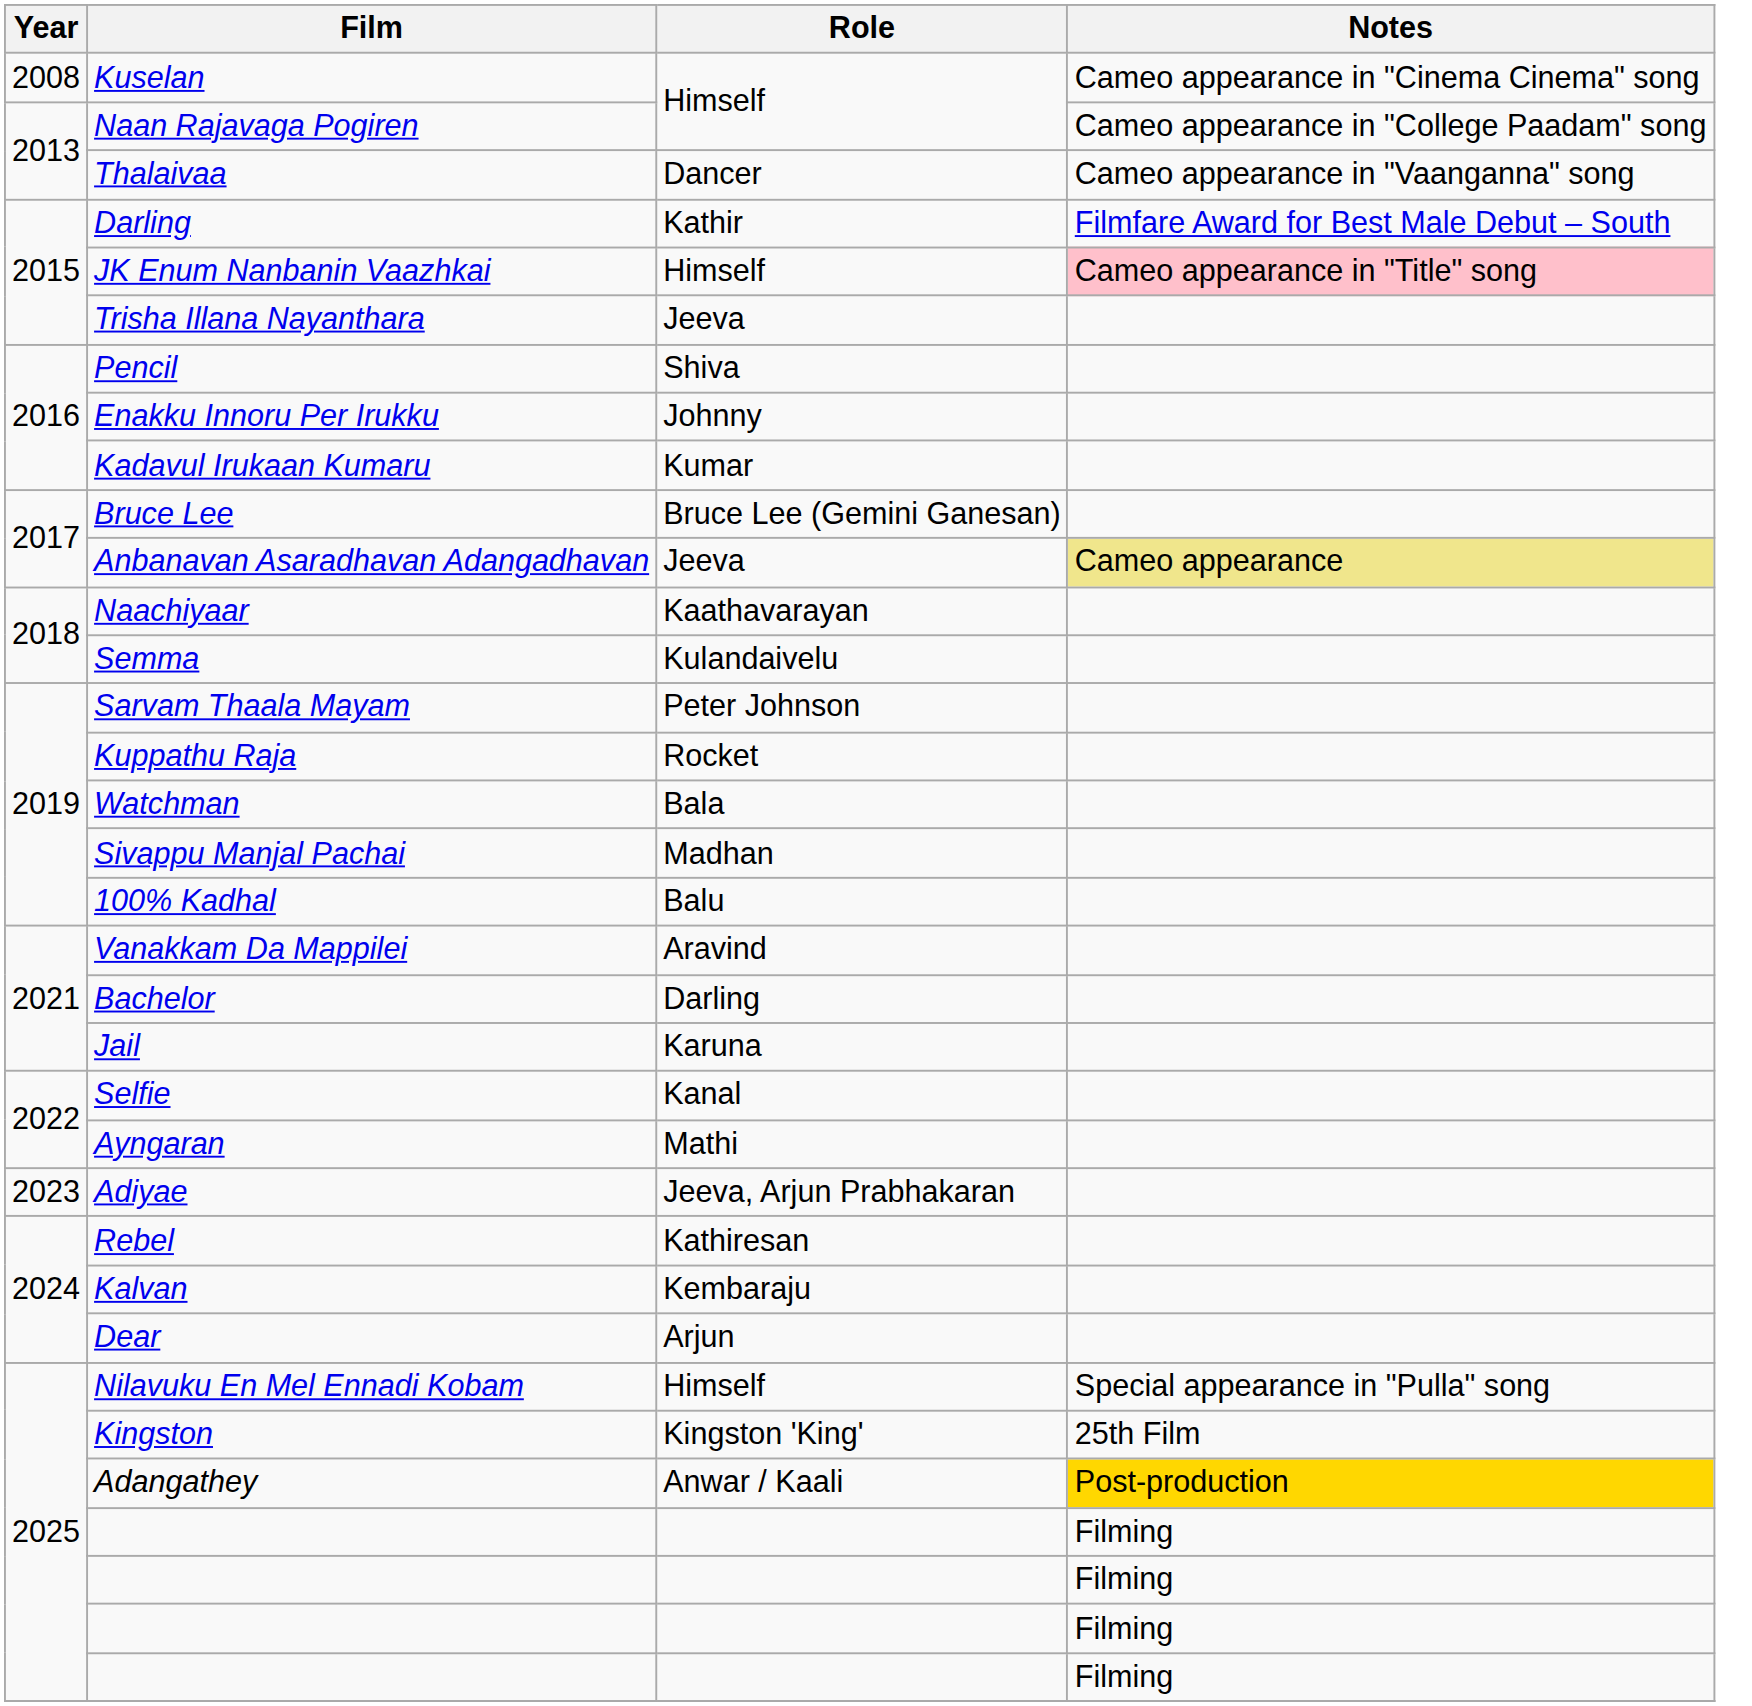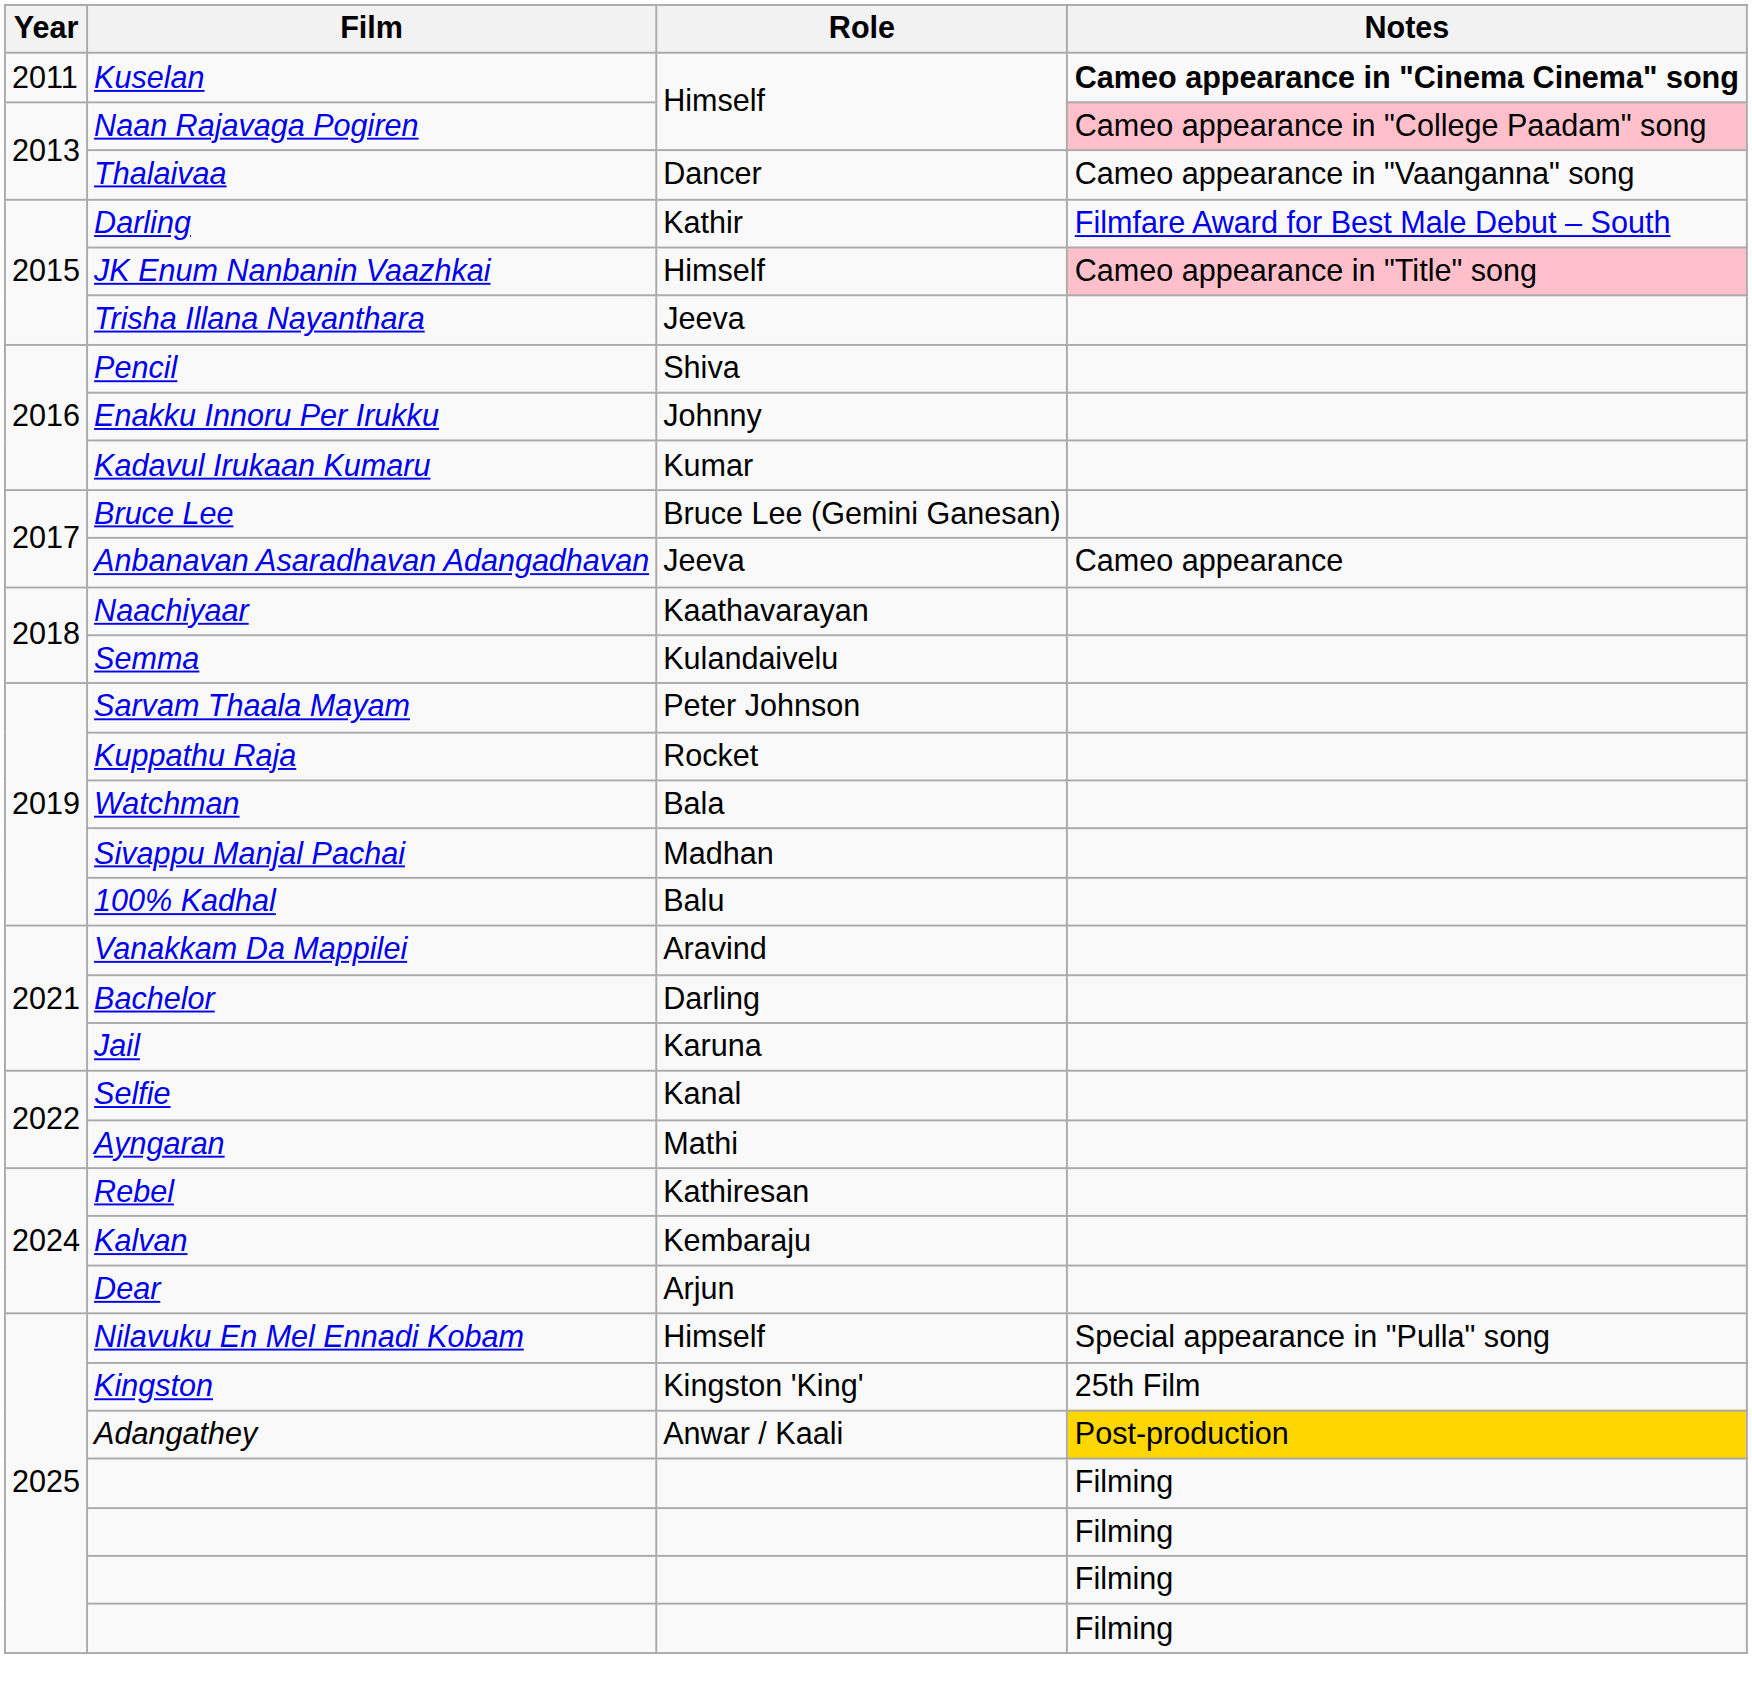Kuselan | Year: 2008 -> 2011
Kuselan | Notes: normal -> bold
Naan Rajavaga Pogiren | Notes: no background -> pink background
Anbanavan Asaradhavan Adangadhavan | Notes: khaki background -> no background
- row: 2023 | Adiyae | Jeeva, Arjun Prabhakaran
